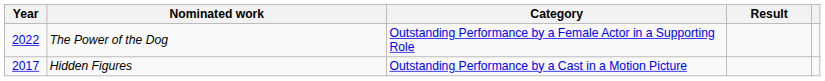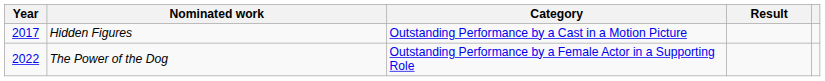rows swapped: Hidden Figures <-> The Power of the Dog
